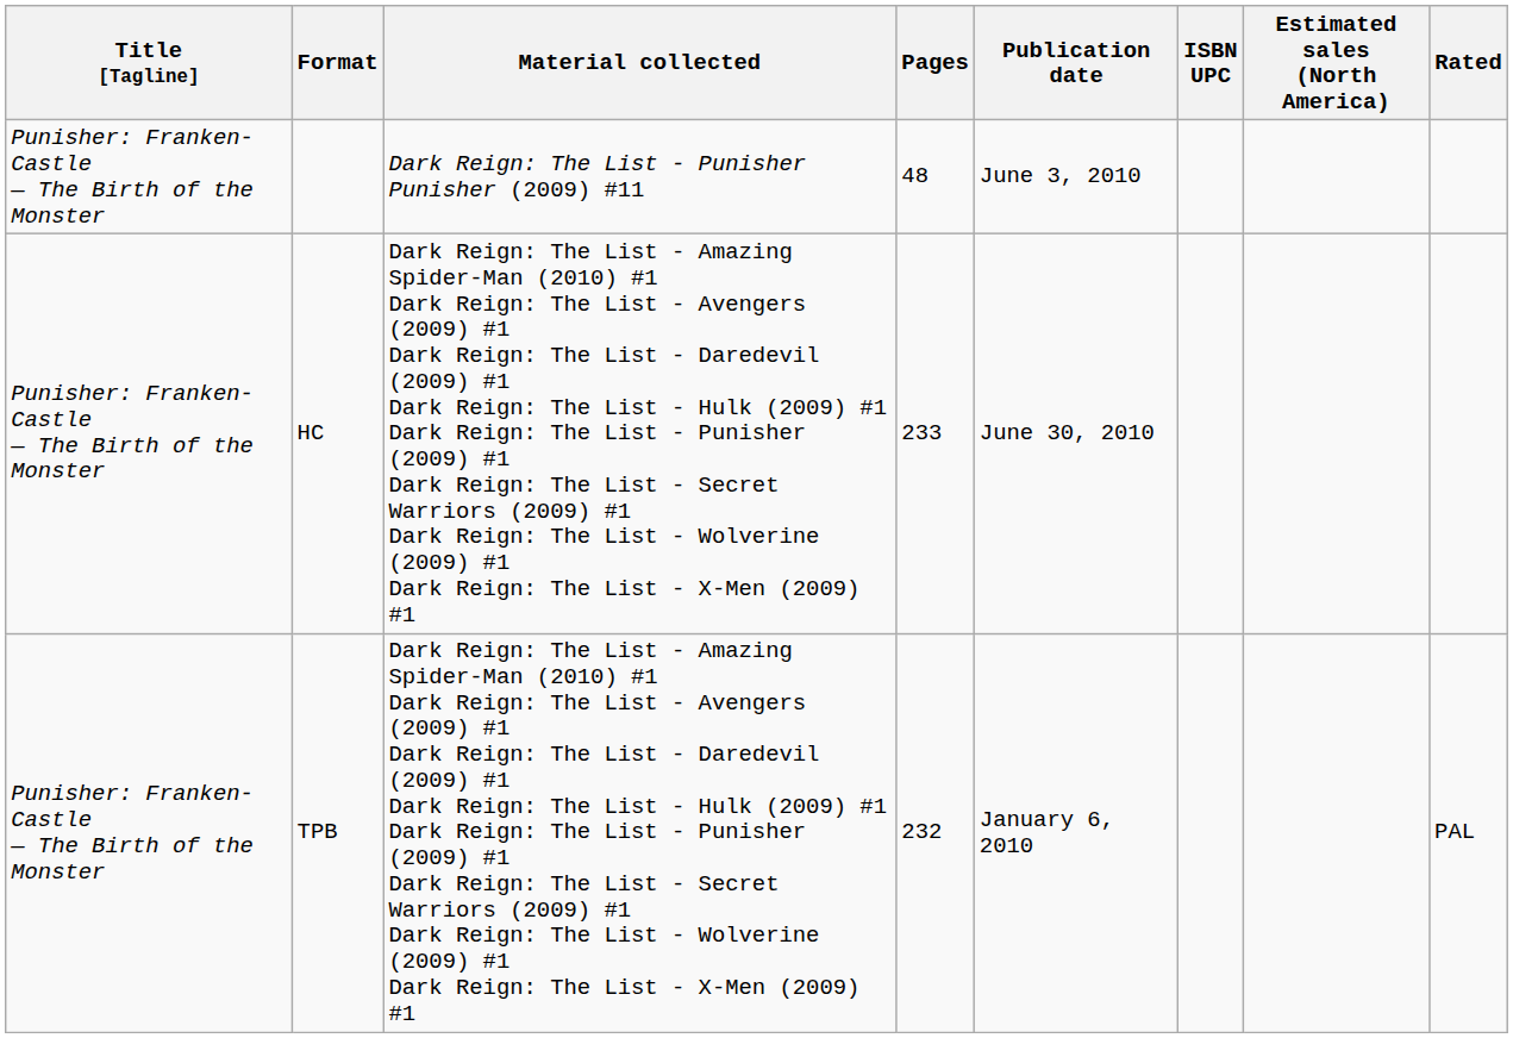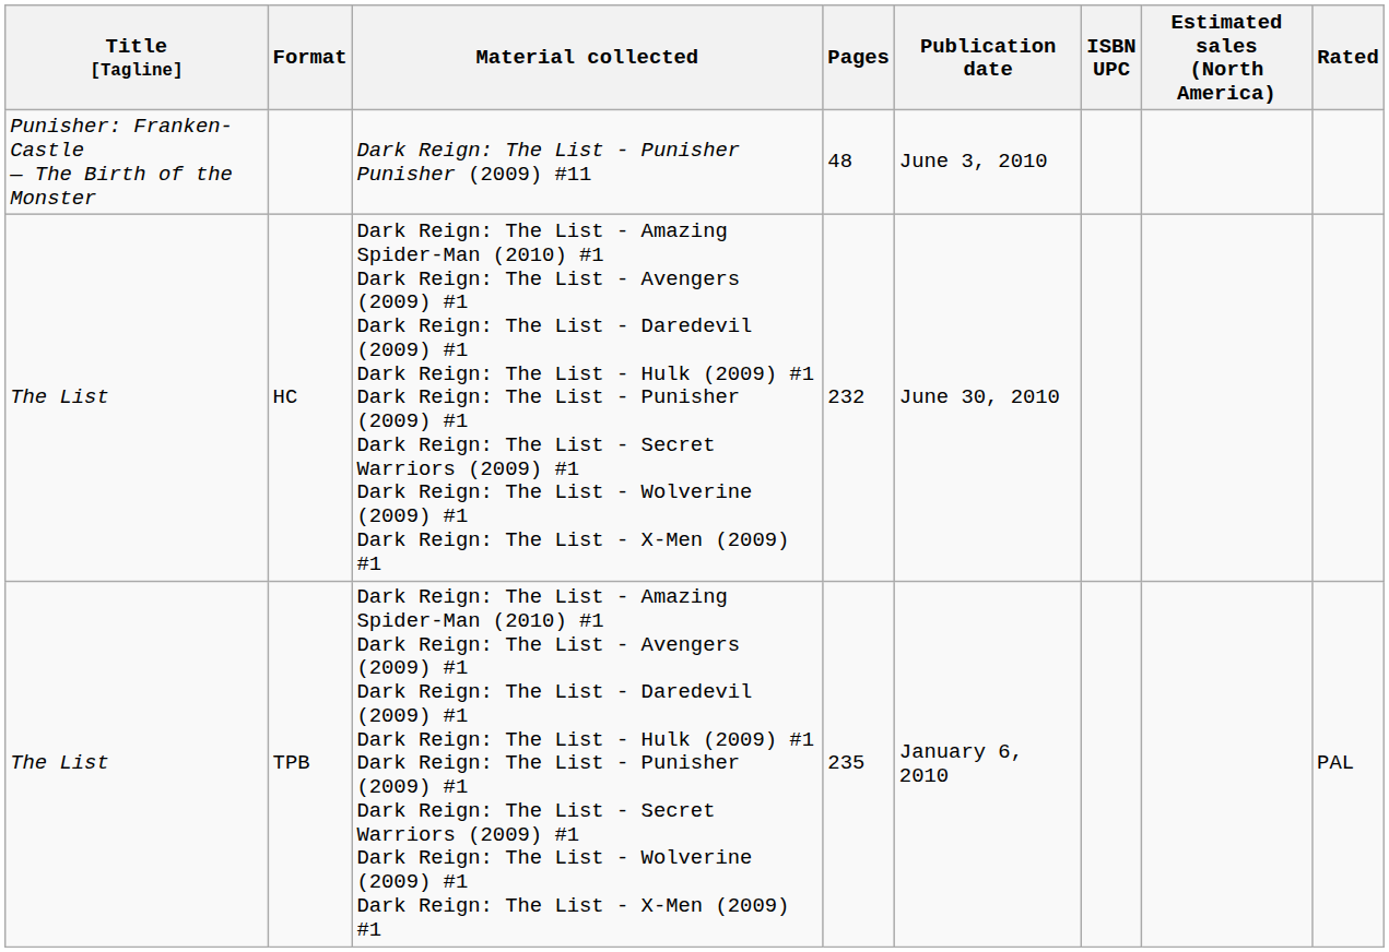HC | Title [Tagline]: Punisher: Franken-Castle — The Birth of the Monster -> The List
HC | Pages: 233 -> 232
TPB | Title [Tagline]: Punisher: Franken-Castle — The Birth of the Monster -> The List
TPB | Pages: 232 -> 235
